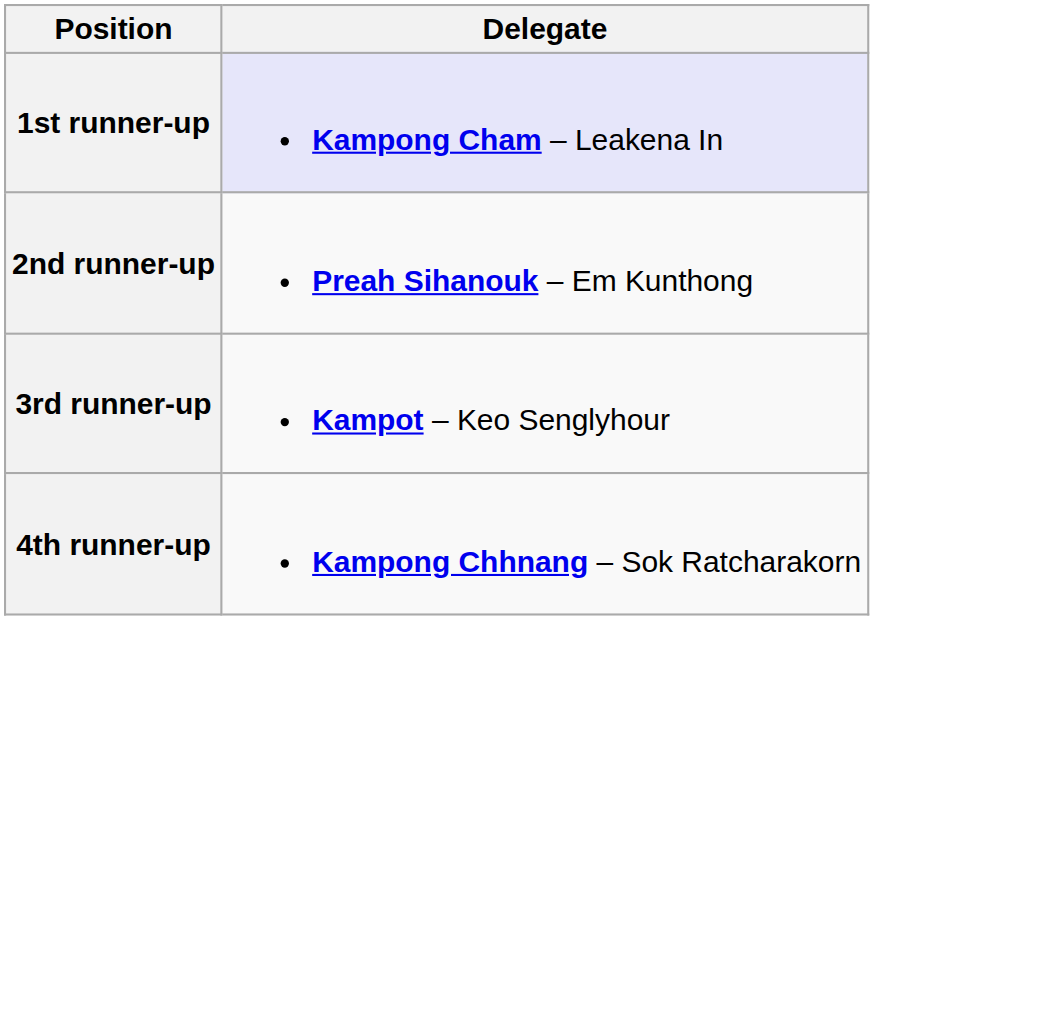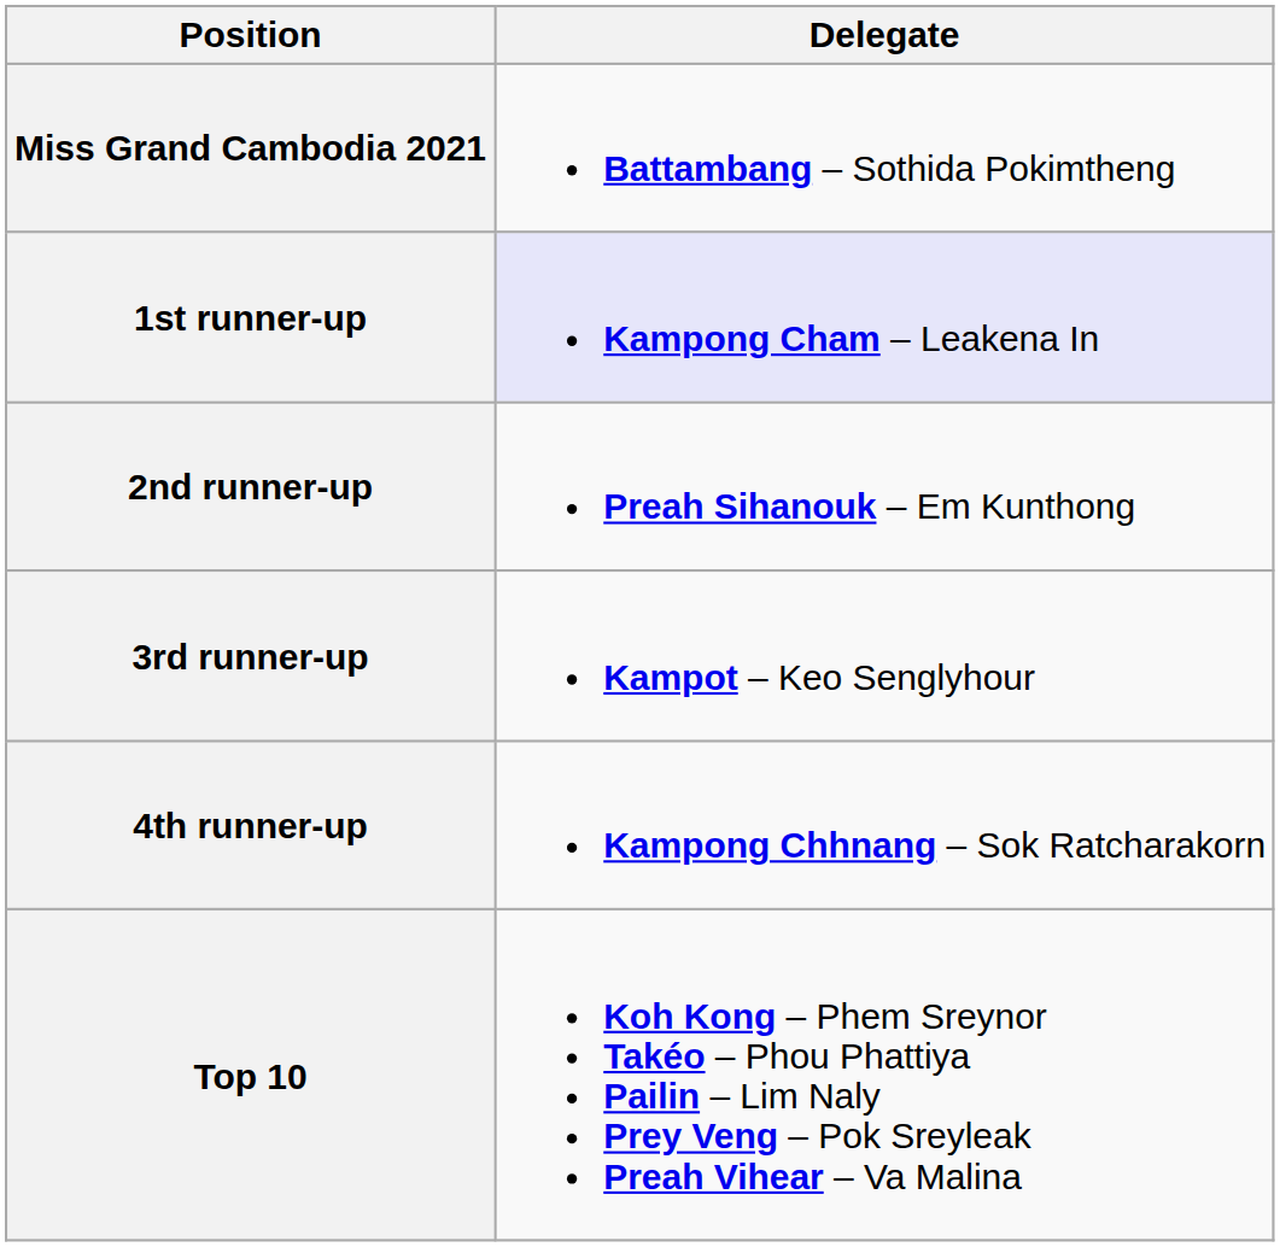+ row: Miss Grand Cambodia 2021 | Battambang – Sothida Pokimtheng
+ row: Top 10 | Koh Kong – Phem Sreynor Takéo – Phou Phattiya Pailin – Lim Naly Prey Veng – Pok Sreyleak Preah Vihear – Va Malina
